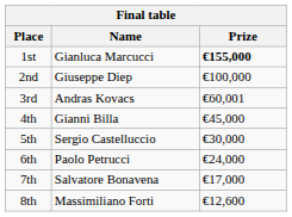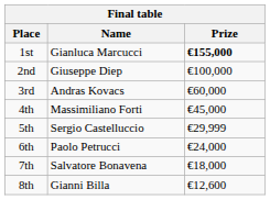3rd | Prize: €60,001 -> €60,000
4th | Name: Gianni Billa -> Massimiliano Forti
5th | Prize: €30,000 -> €29,999
7th | Prize: €17,000 -> €18,000
8th | Name: Massimiliano Forti -> Gianni Billa
